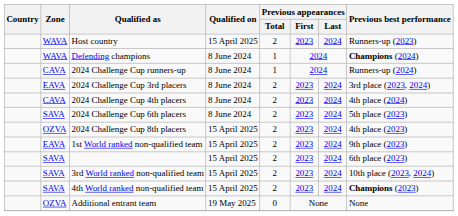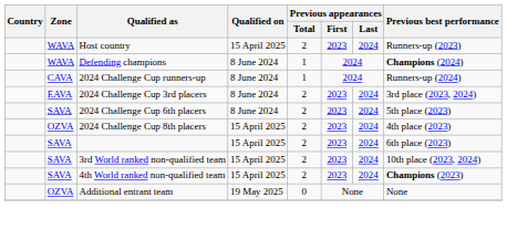- row: CAVA | 2024 Challenge Cup 4th placers | 8 June 2024 | 2 | 2023 | 2024 | 4th place (2024)
- row: EAVA | 1st World ranked non-qualified team | 15 April 2025 | 2 | 2023 | 2024 | 9th place (2023)
